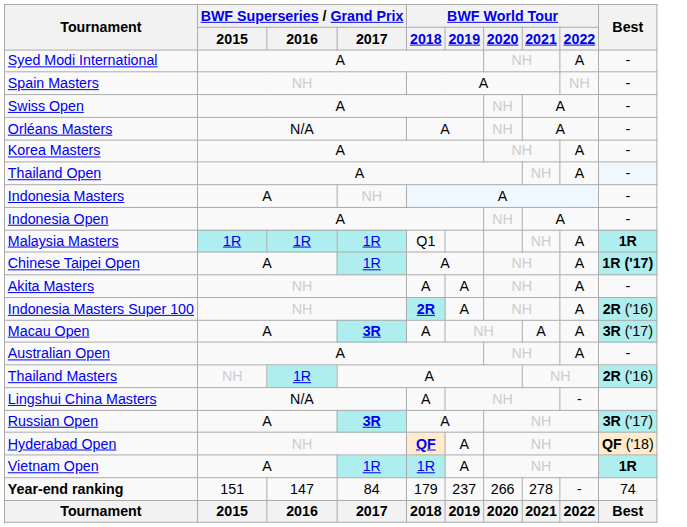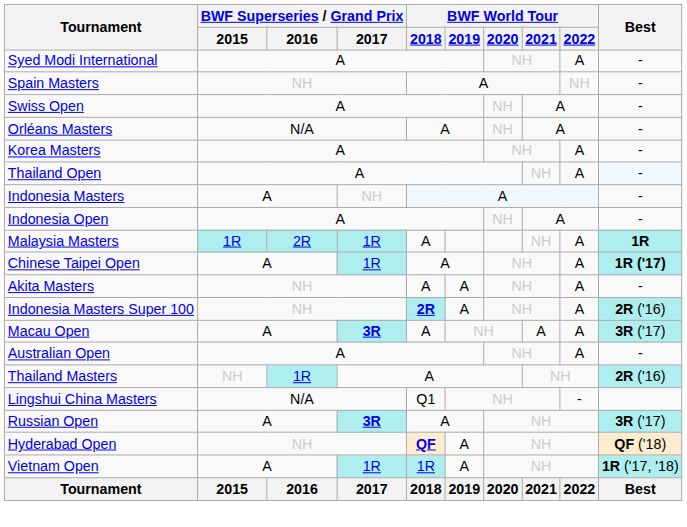Malaysia Masters | BWF Superseries / Grand Prix / 2016: 1R -> 2R
Malaysia Masters | BWF World Tour / 2018: Q1 -> A
Lingshui China Masters | BWF World Tour / 2018: A -> Q1
Vietnam Open | Best: 1R -> 1R ('17, '18)
- row: Year-end ranking | 151 | 147 | 84 | 179 | 237 | 266 | 278 | - | 74
